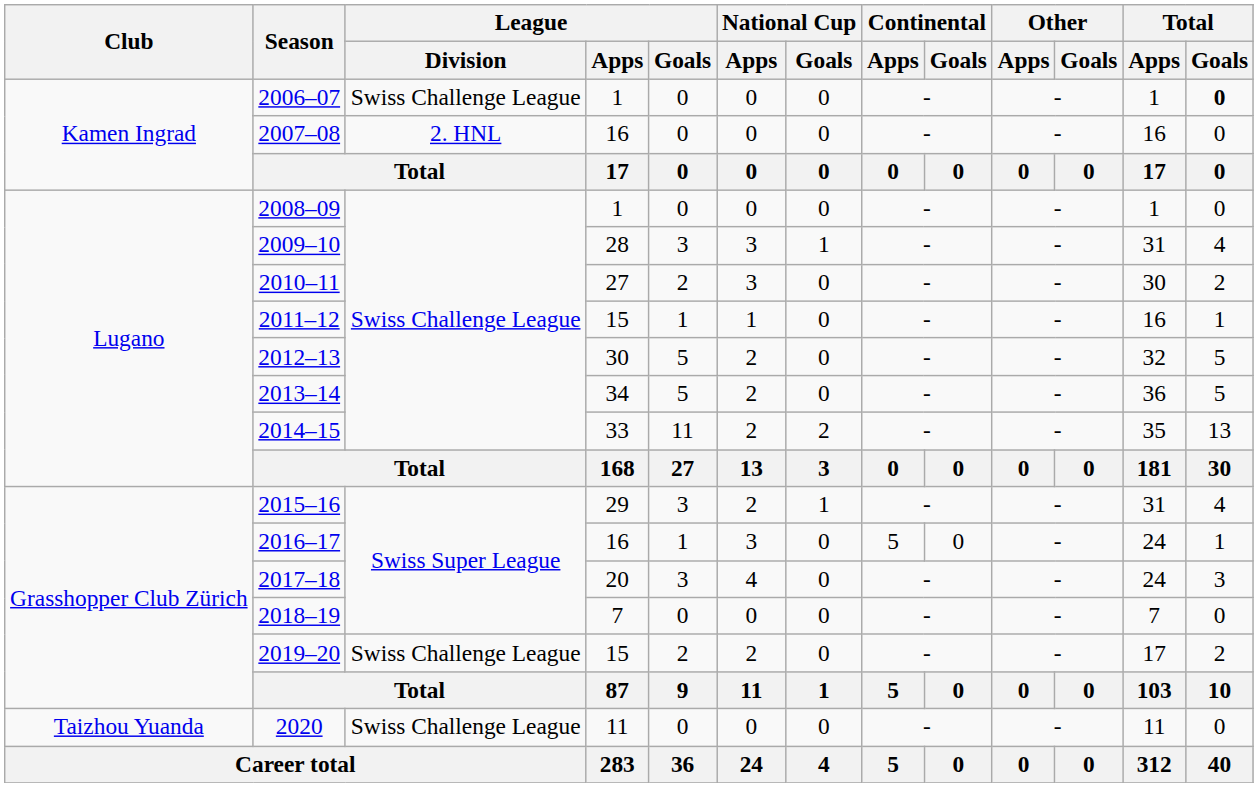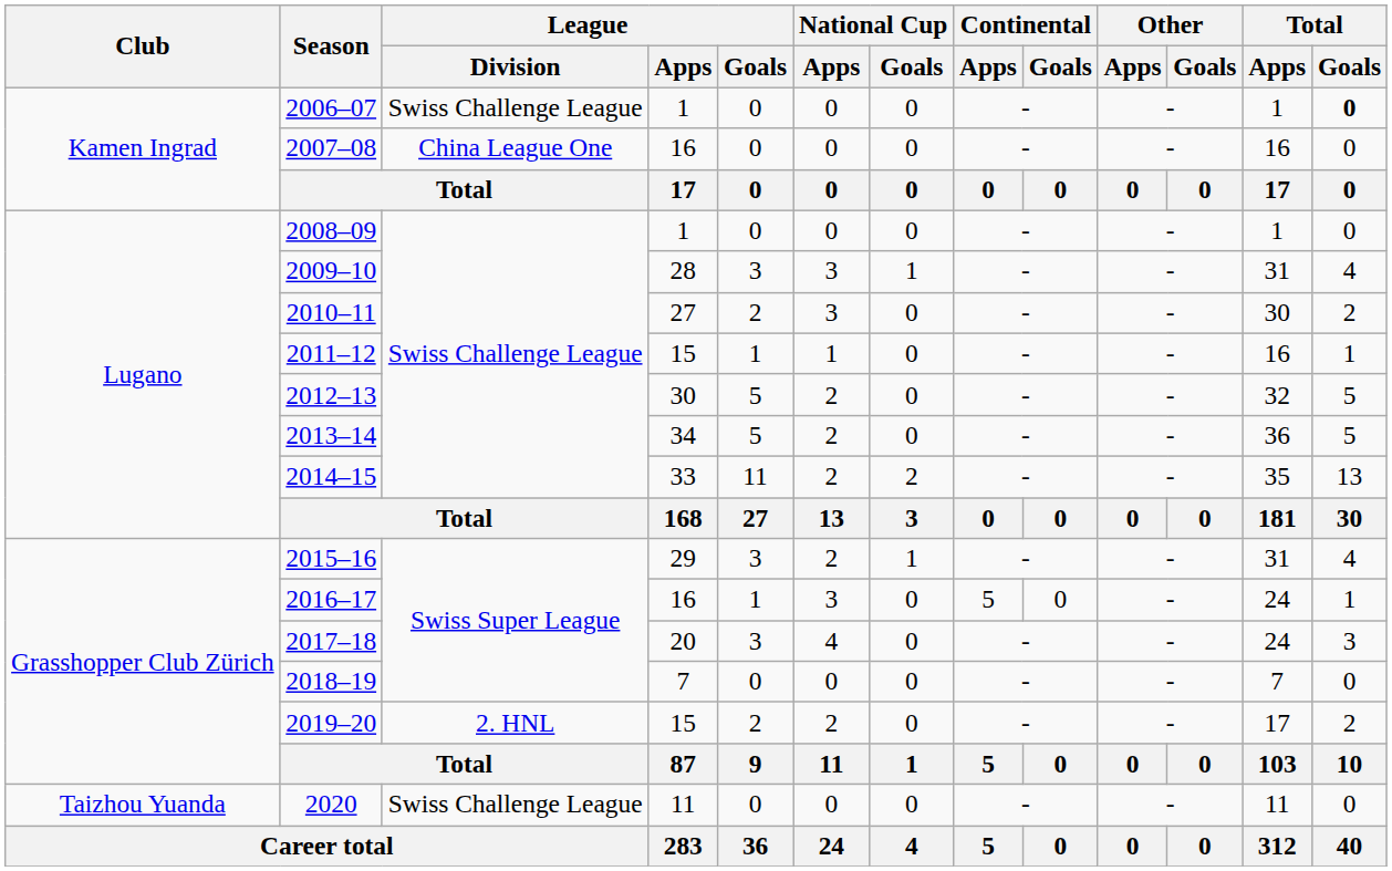2007–08 | League / Division: 2. HNL -> China League One
2019–20 | League / Division: Swiss Challenge League -> 2. HNL
